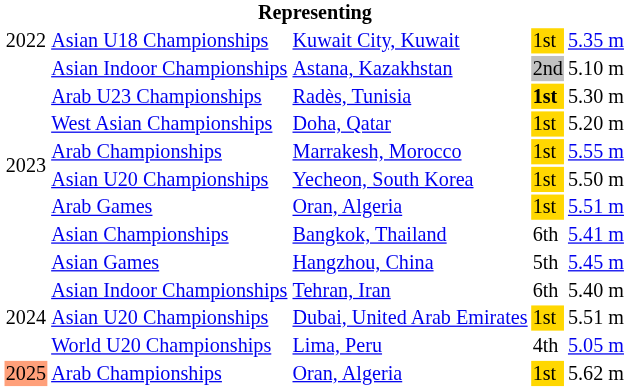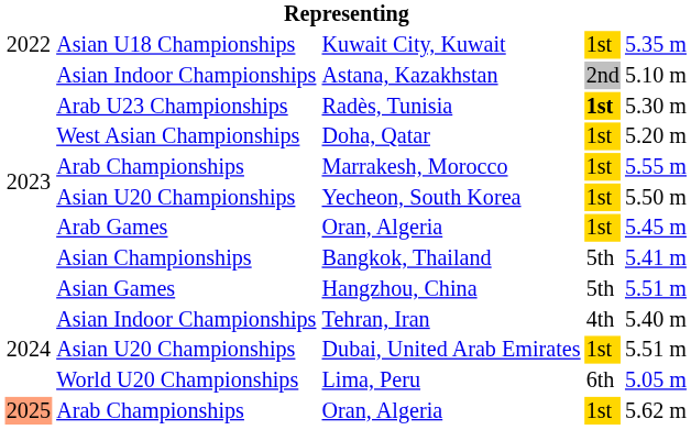Arab Games / Oran, Algeria | column 5: 5.51 m -> 5.45 m
Bangkok, Thailand | column 4: 6th -> 5th
Hangzhou, China | column 5: 5.45 m -> 5.51 m
Tehran, Iran | column 4: 6th -> 4th
Lima, Peru | column 4: 4th -> 6th
